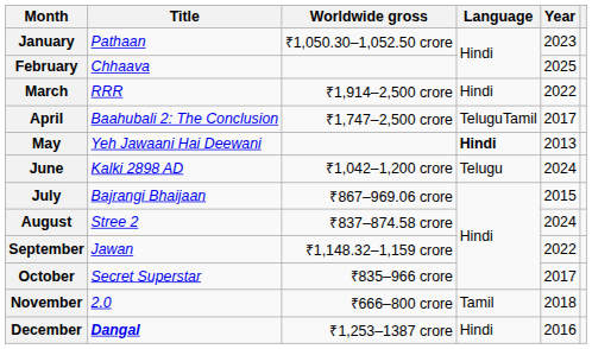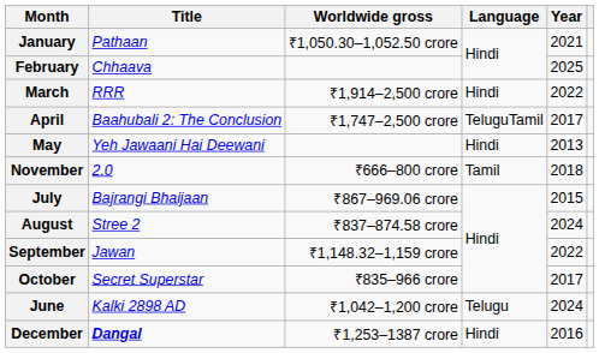January | Year: 2023 -> 2021
May | Language: bold -> normal
rows swapped: June <-> November
